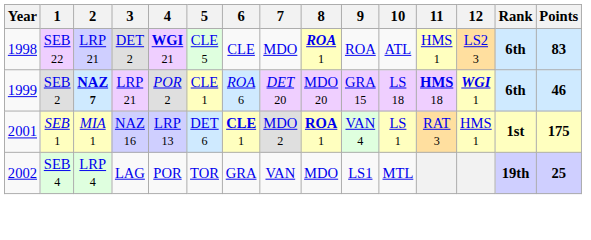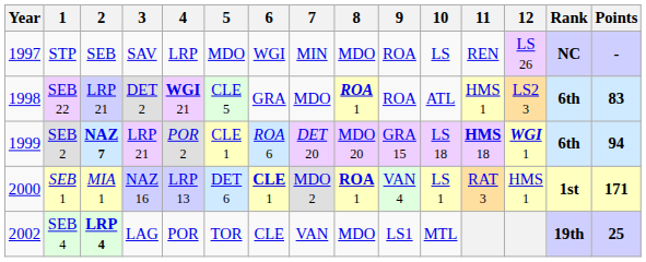+ row: 1997 | STP | SEB | SAV | LRP | MDO | WGI | MIN | MDO | ROA | LS | REN | LS 26 | NC | -
SEB 22 | 6: CLE -> GRA
SEB 2 | Points: 46 -> 94
SEB 1 | Year: 2001 -> 2000
SEB 1 | Points: 175 -> 171
SEB 4 | 2: normal -> bold
SEB 4 | 6: GRA -> CLE
